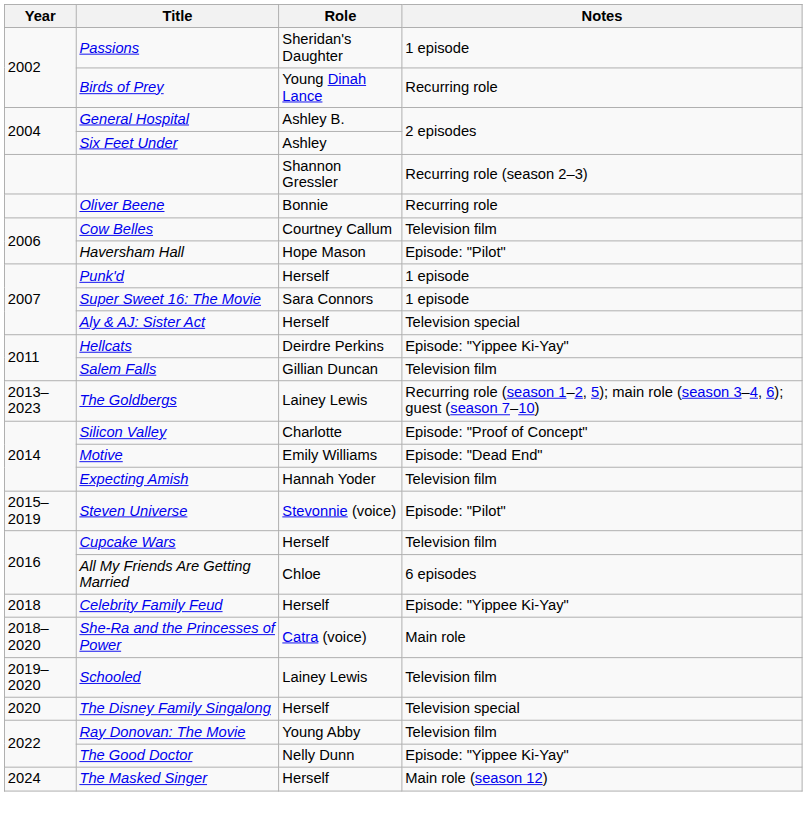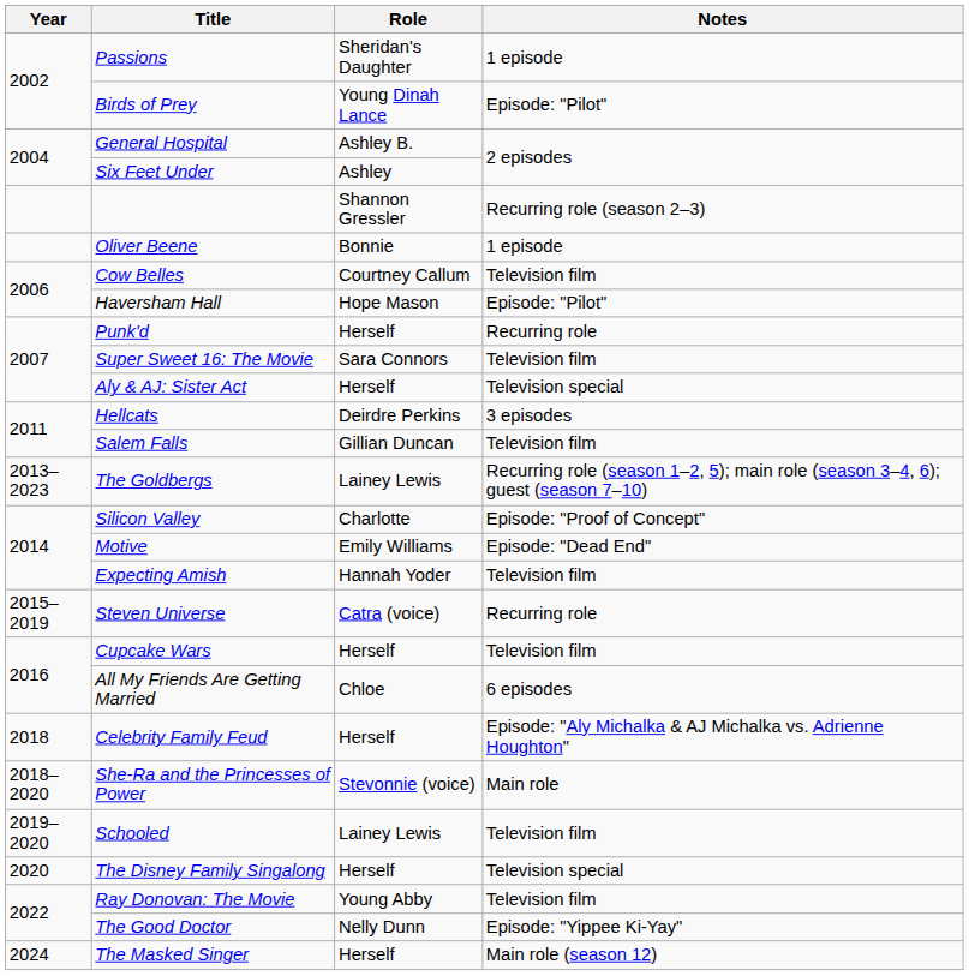Birds of Prey | Notes: Recurring role -> Episode: "Pilot"
Oliver Beene | Notes: Recurring role -> 1 episode
Punk'd | Notes: 1 episode -> Recurring role
Super Sweet 16: The Movie | Notes: 1 episode -> Television film
Hellcats | Notes: Episode: "Yippee Ki-Yay" -> 3 episodes
Steven Universe | Role: Stevonnie (voice) -> Catra (voice)
Steven Universe | Notes: Episode: "Pilot" -> Recurring role
Celebrity Family Feud | Notes: Episode: "Yippee Ki-Yay" -> Episode: "Aly Michalka & AJ Michalka vs. Adrienne Houghton"
She-Ra and the Princesses of Power | Role: Catra (voice) -> Stevonnie (voice)
